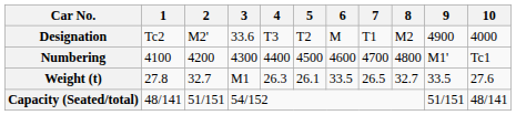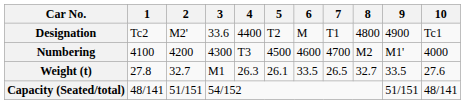Designation | 4: T3 -> 4400
Designation | 8: M2 -> 4800
Designation | 10: 4000 -> Tc1
Numbering | 4: 4400 -> T3
Numbering | 8: 4800 -> M2
Numbering | 10: Tc1 -> 4000
